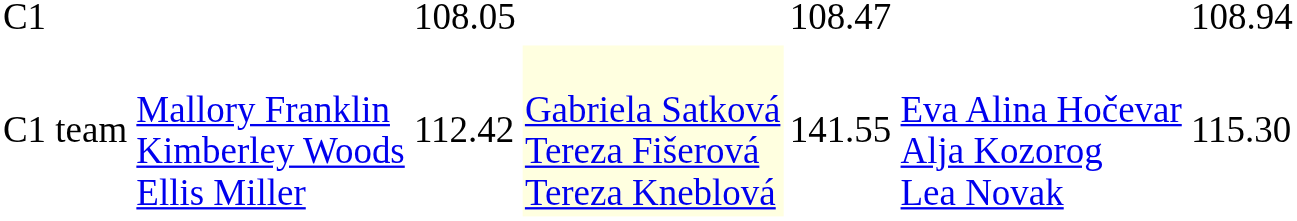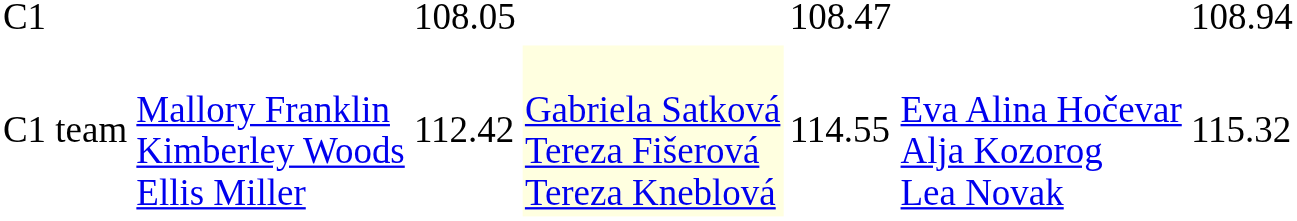C1 team | column 5: 141.55 -> 114.55
C1 team | column 7: 115.30 -> 115.32
